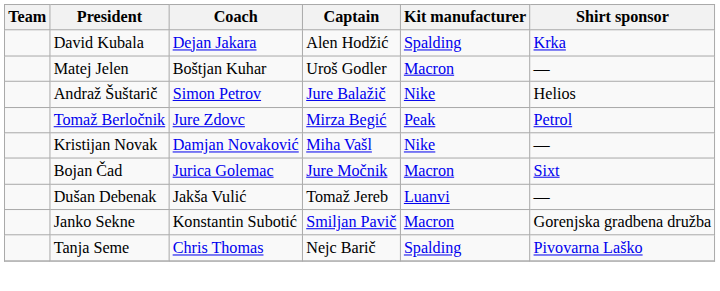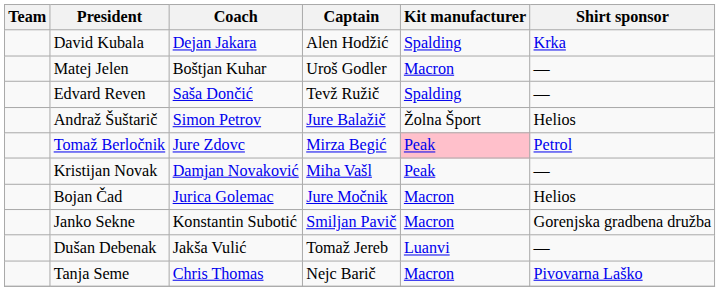+ row: Edvard Reven | Saša Dončić | Tevž Ružič | Spalding | —
Andraž Šuštarič | Kit manufacturer: Nike -> Žolna Šport
Tomaž Berločnik | Kit manufacturer: no background -> pink background
Kristijan Novak | Kit manufacturer: Nike -> Peak
Bojan Čad | Shirt sponsor: Sixt -> Helios
rows swapped: Janko Sekne <-> Dušan Debenak
Tanja Seme | Kit manufacturer: Spalding -> Macron
